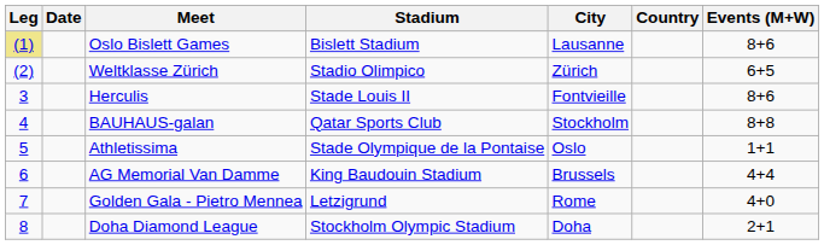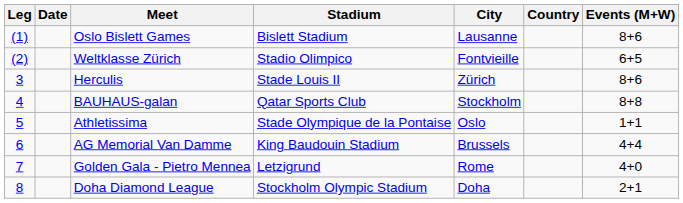Oslo Bislett Games | Leg: khaki background -> no background
Weltklasse Zürich | City: Zürich -> Fontvieille
Herculis | City: Fontvieille -> Zürich
